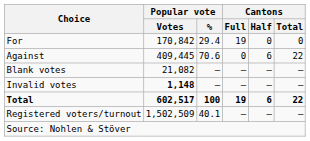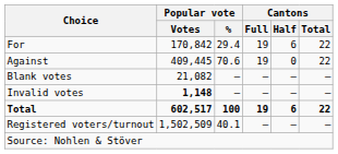For | Cantons / Half: 0 -> 6
For | Cantons / Total: 0 -> 22
Against | Cantons / Full: 0 -> 19
Against | Cantons / Half: 6 -> 0
